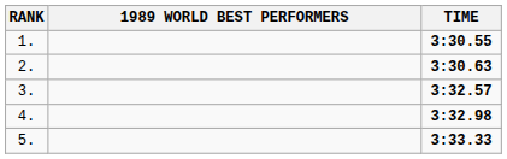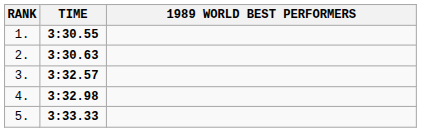columns swapped: 1989 WORLD BEST PERFORMERS <-> TIME
